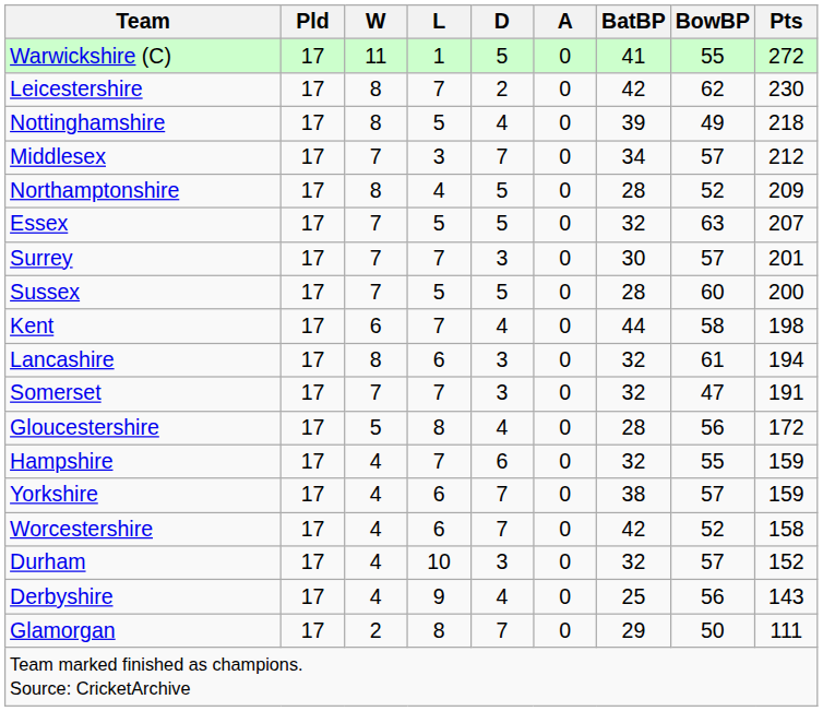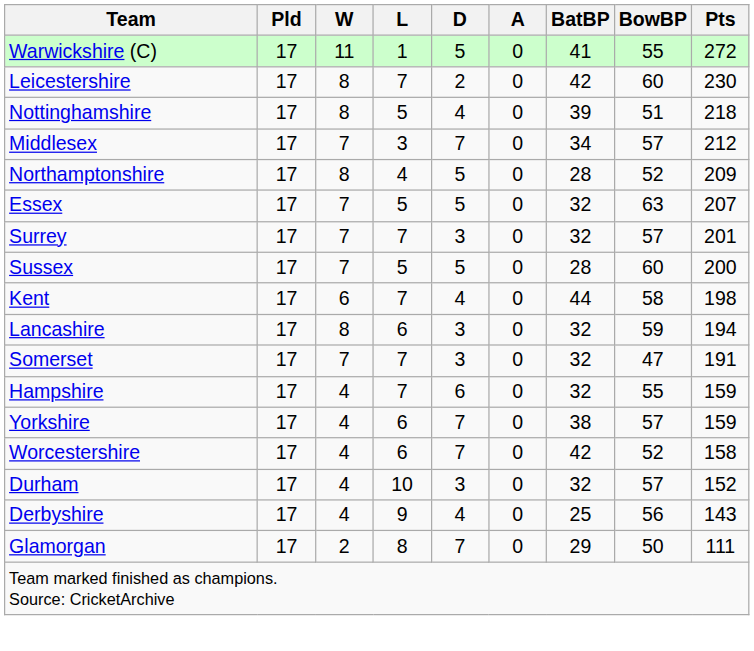Leicestershire | BowBP: 62 -> 60
Nottinghamshire | BowBP: 49 -> 51
Surrey | BatBP: 30 -> 32
Lancashire | BowBP: 61 -> 59
- row: Gloucestershire | 17 | 5 | 8 | 4 | 0 | 28 | 56 | 172
